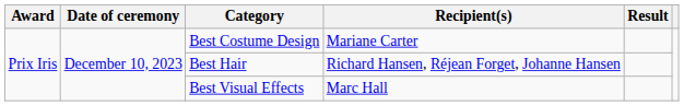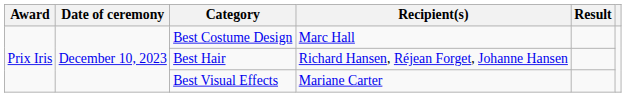Best Costume Design | Recipient(s): Mariane Carter -> Marc Hall
Best Visual Effects | Recipient(s): Marc Hall -> Mariane Carter
